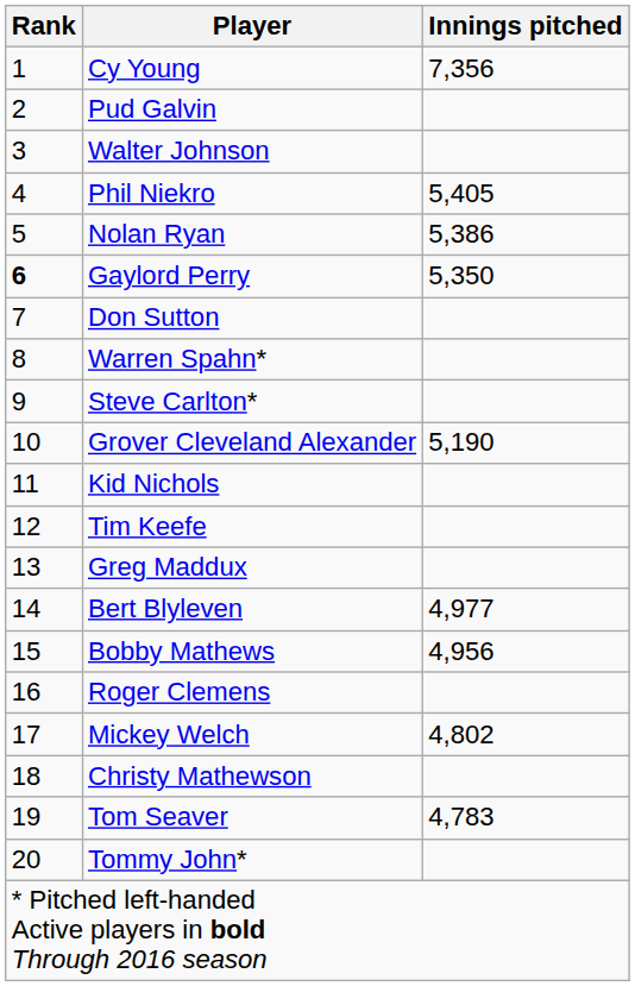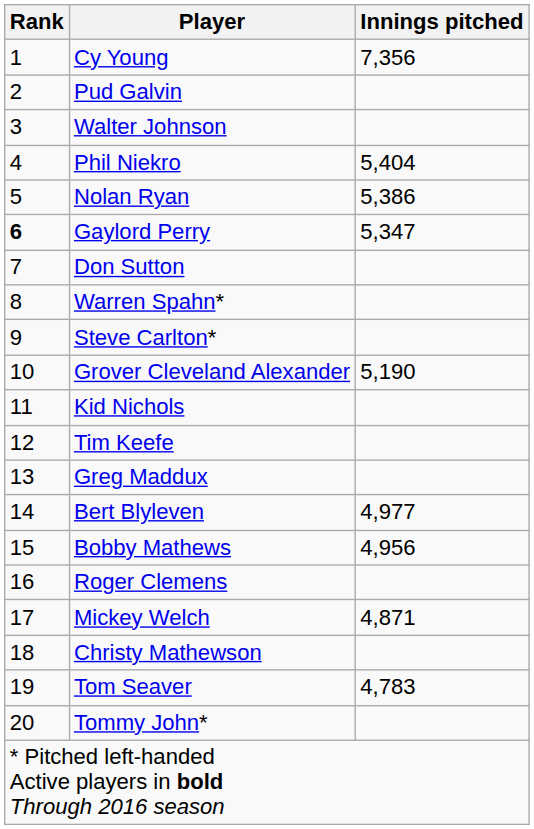Phil Niekro | Innings pitched: 5,405 -> 5,404
Gaylord Perry | Innings pitched: 5,350 -> 5,347
Mickey Welch | Innings pitched: 4,802 -> 4,871
